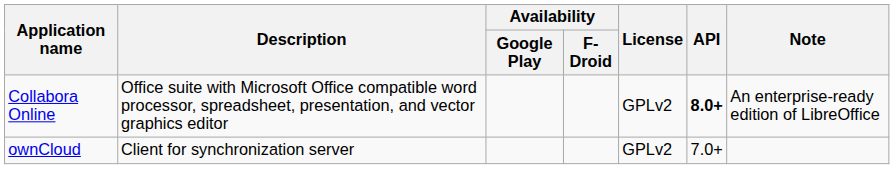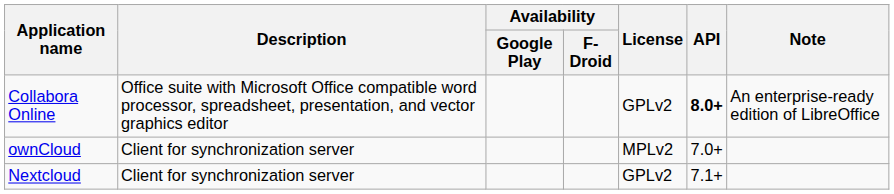ownCloud | License: GPLv2 -> MPLv2
+ row: Nextcloud | Client for synchronization server | GPLv2 | 7.1+
